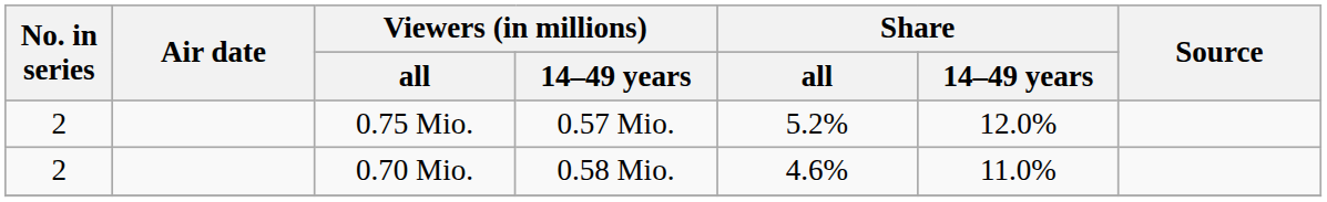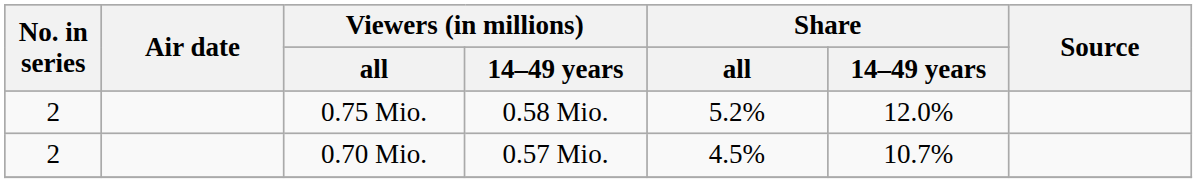0.75 Mio. | Viewers (in millions) / 14–49 years: 0.57 Mio. -> 0.58 Mio.
0.70 Mio. | Viewers (in millions) / 14–49 years: 0.58 Mio. -> 0.57 Mio.
0.70 Mio. | Share / all: 4.6% -> 4.5%
0.70 Mio. | Share / 14–49 years: 11.0% -> 10.7%
